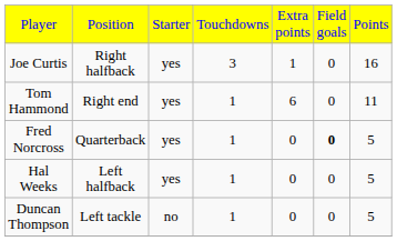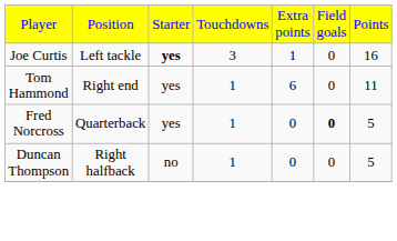Joe Curtis | column 2: Right halfback -> Left tackle
Joe Curtis | column 3: normal -> bold
- row: Hal Weeks | Left halfback | yes | 1 | 0 | 0 | 5
Duncan Thompson | column 2: Left tackle -> Right halfback
